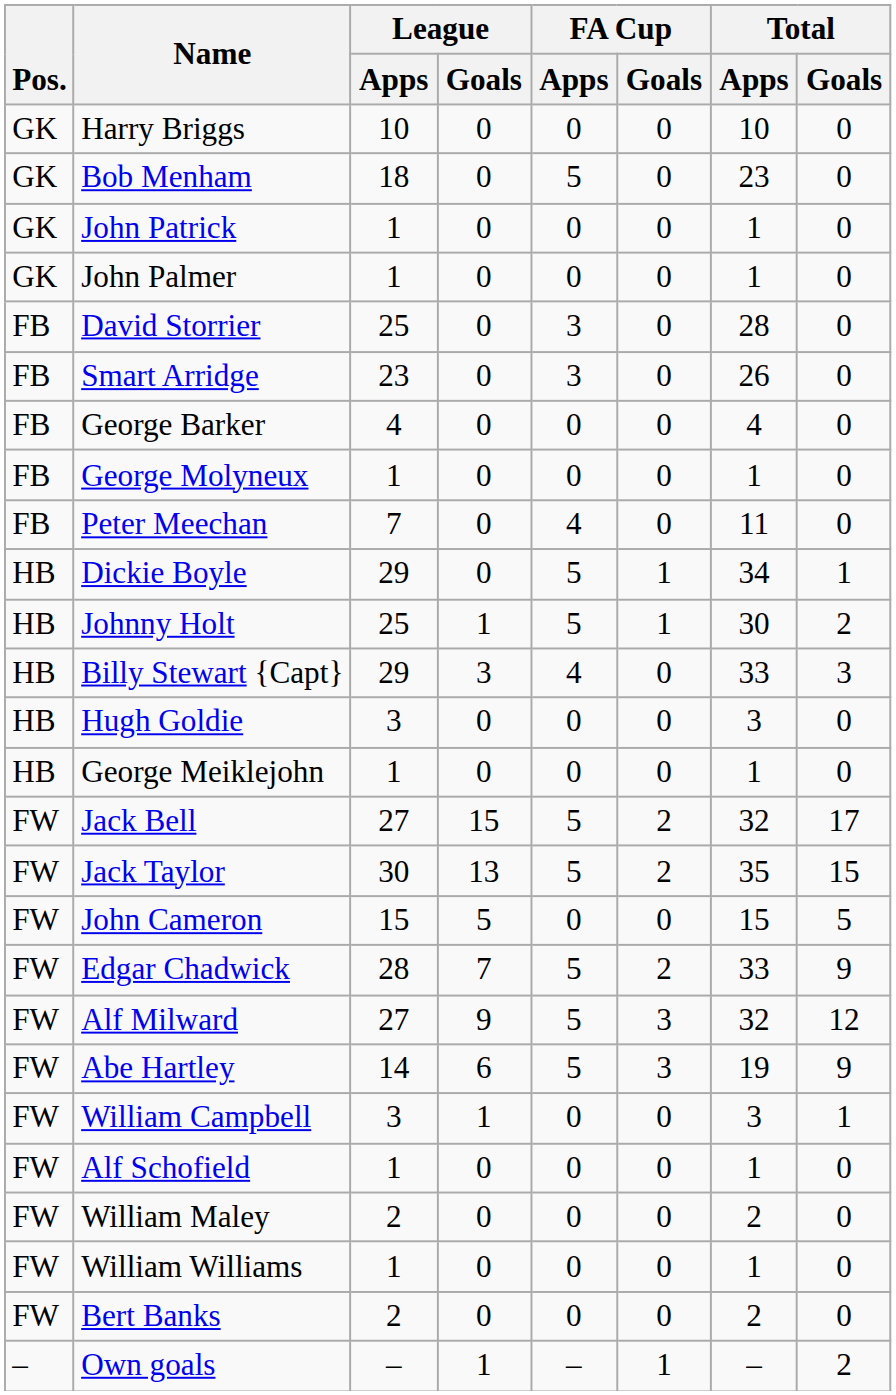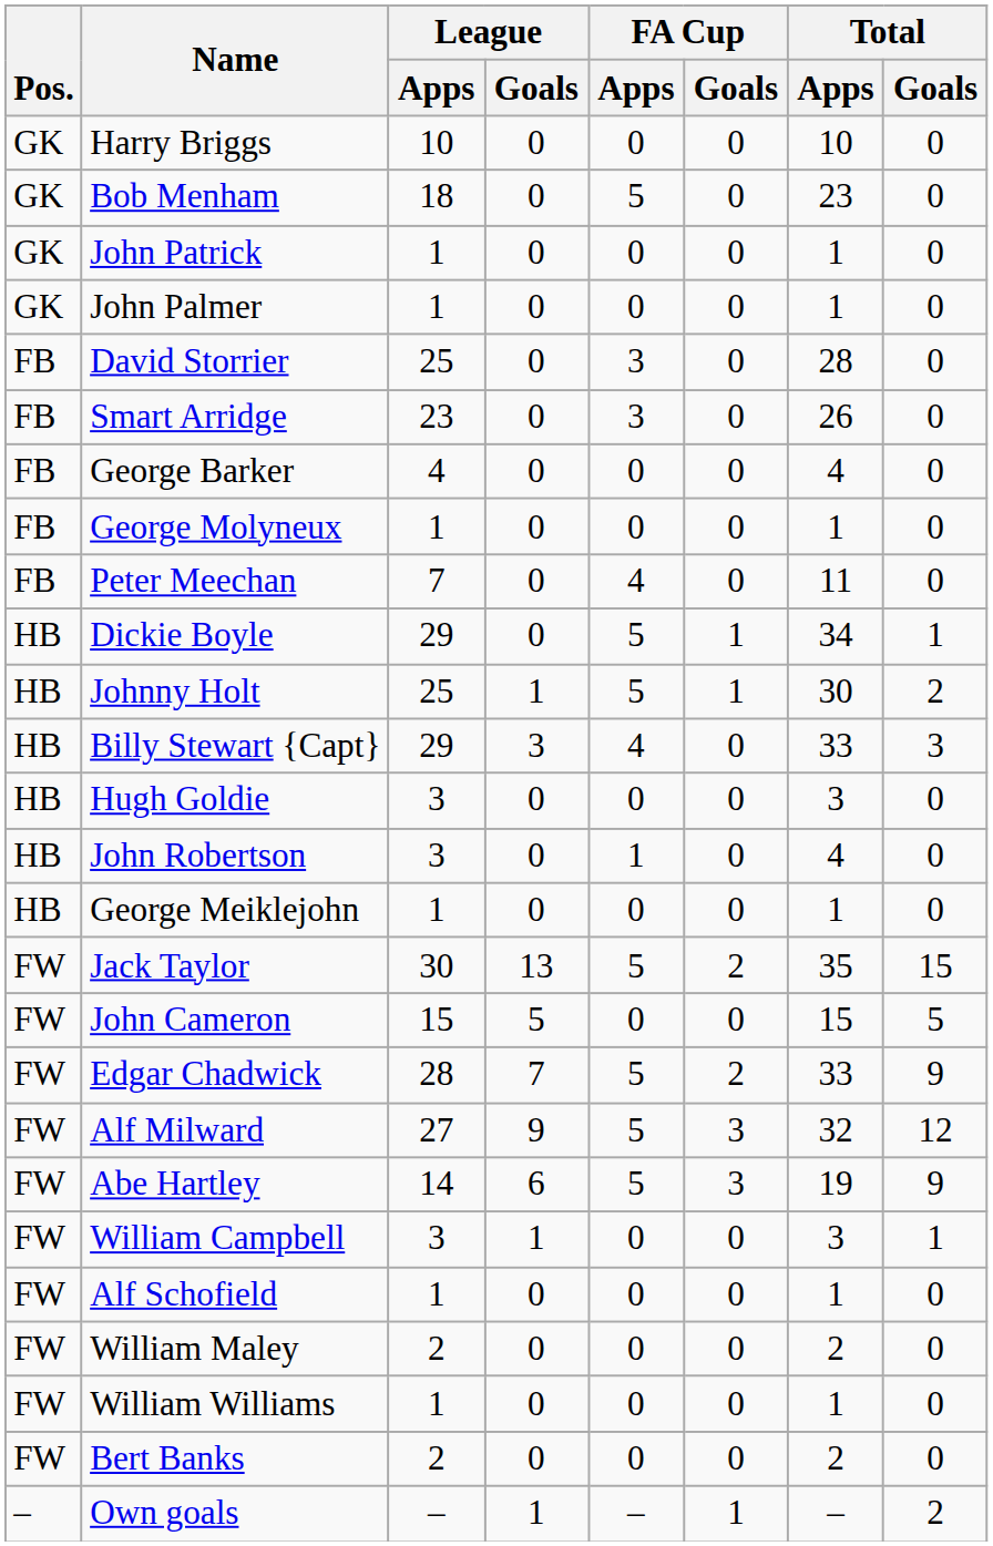+ row: HB | John Robertson | 3 | 0 | 1 | 0 | 4 | 0
- row: FW | Jack Bell | 27 | 15 | 5 | 2 | 32 | 17
